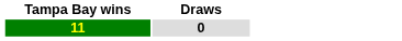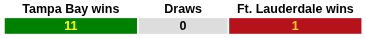+ column: Ft. Lauderdale wins | 1
